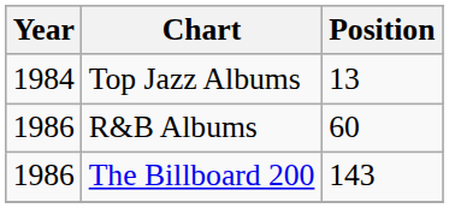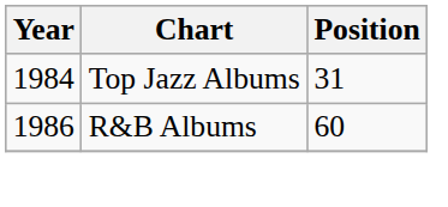Top Jazz Albums | Position: 13 -> 31
- row: 1986 | The Billboard 200 | 143
